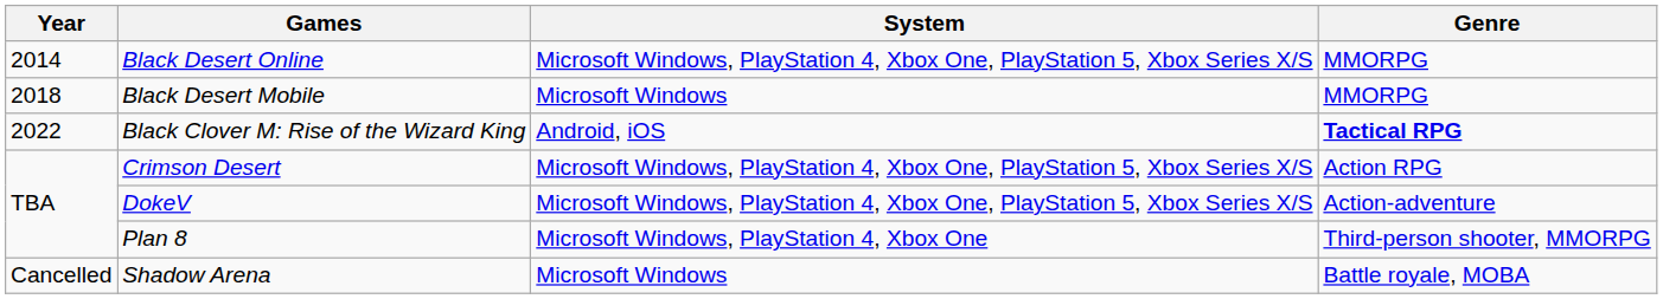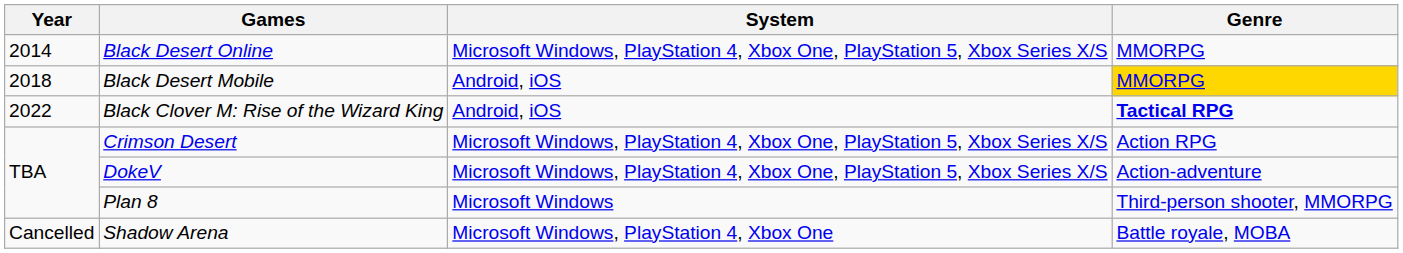Black Desert Mobile | System: Microsoft Windows -> Android, iOS
Black Desert Mobile | Genre: no background -> gold background
Plan 8 | System: Microsoft Windows, PlayStation 4, Xbox One -> Microsoft Windows
Shadow Arena | System: Microsoft Windows -> Microsoft Windows, PlayStation 4, Xbox One
